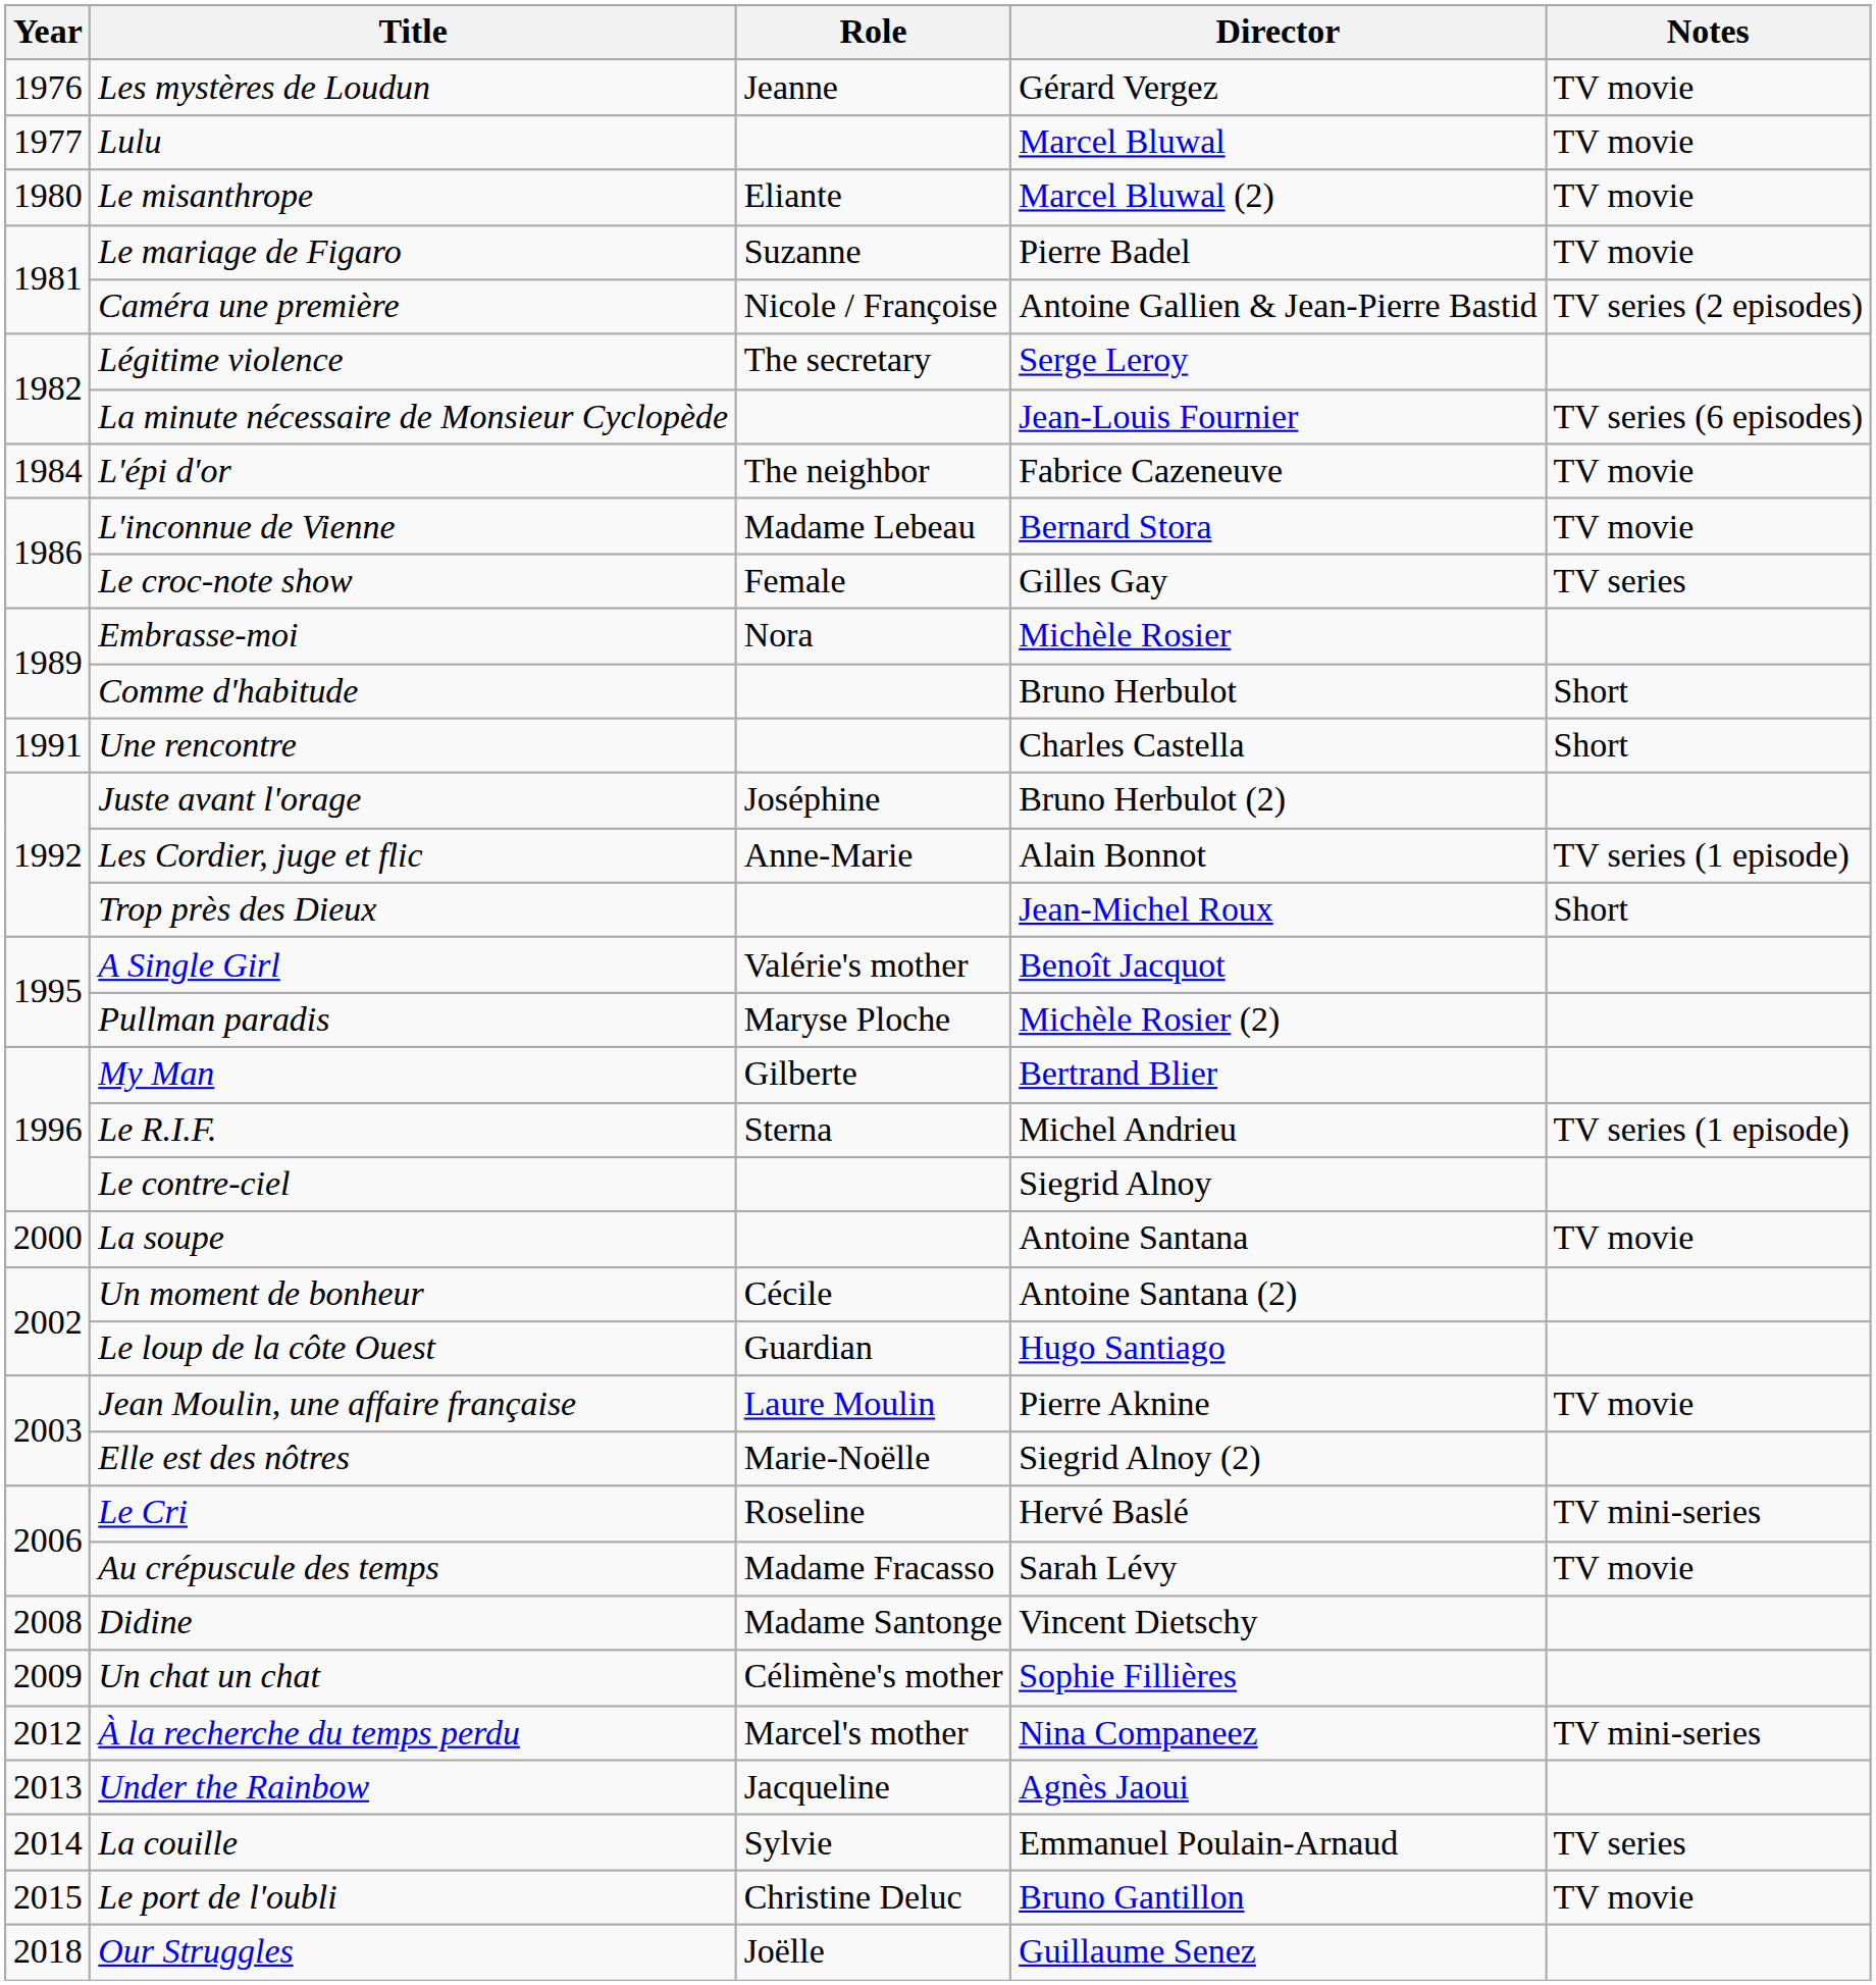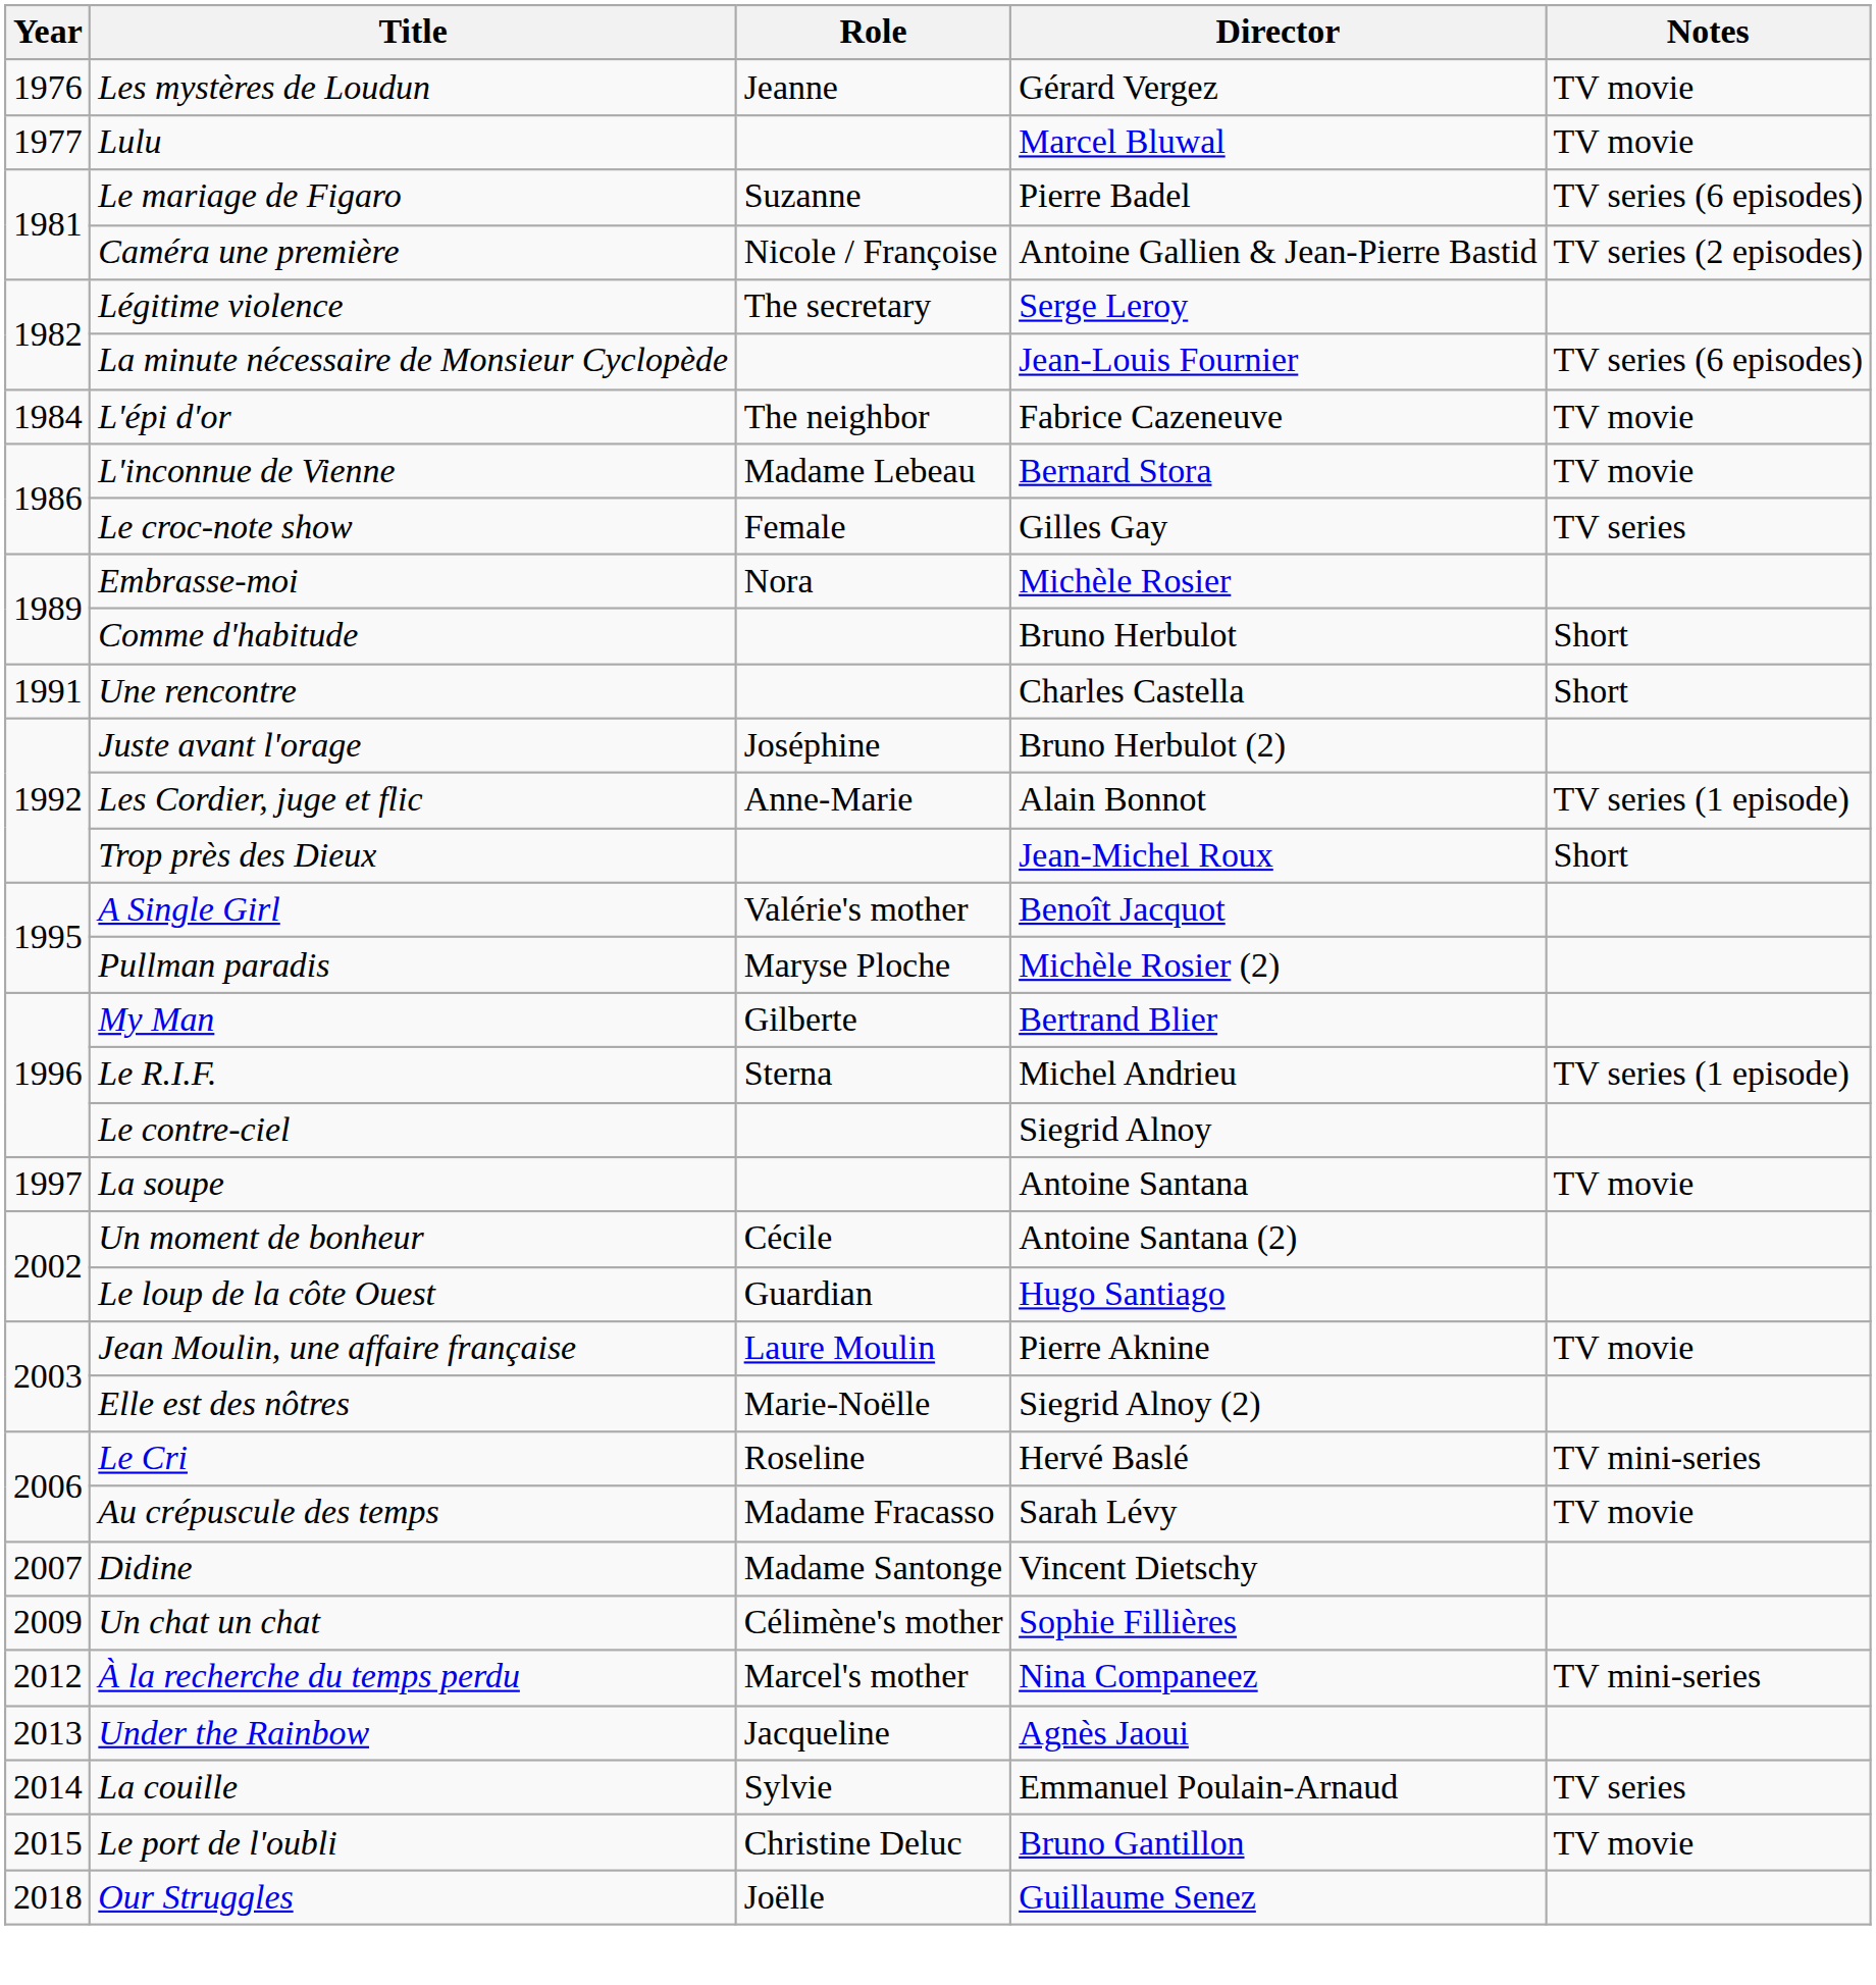- row: 1980 | Le misanthrope | Eliante | Marcel Bluwal (2) | TV movie
Le mariage de Figaro | Notes: TV movie -> TV series (6 episodes)
La soupe | Year: 2000 -> 1997
Didine | Year: 2008 -> 2007
